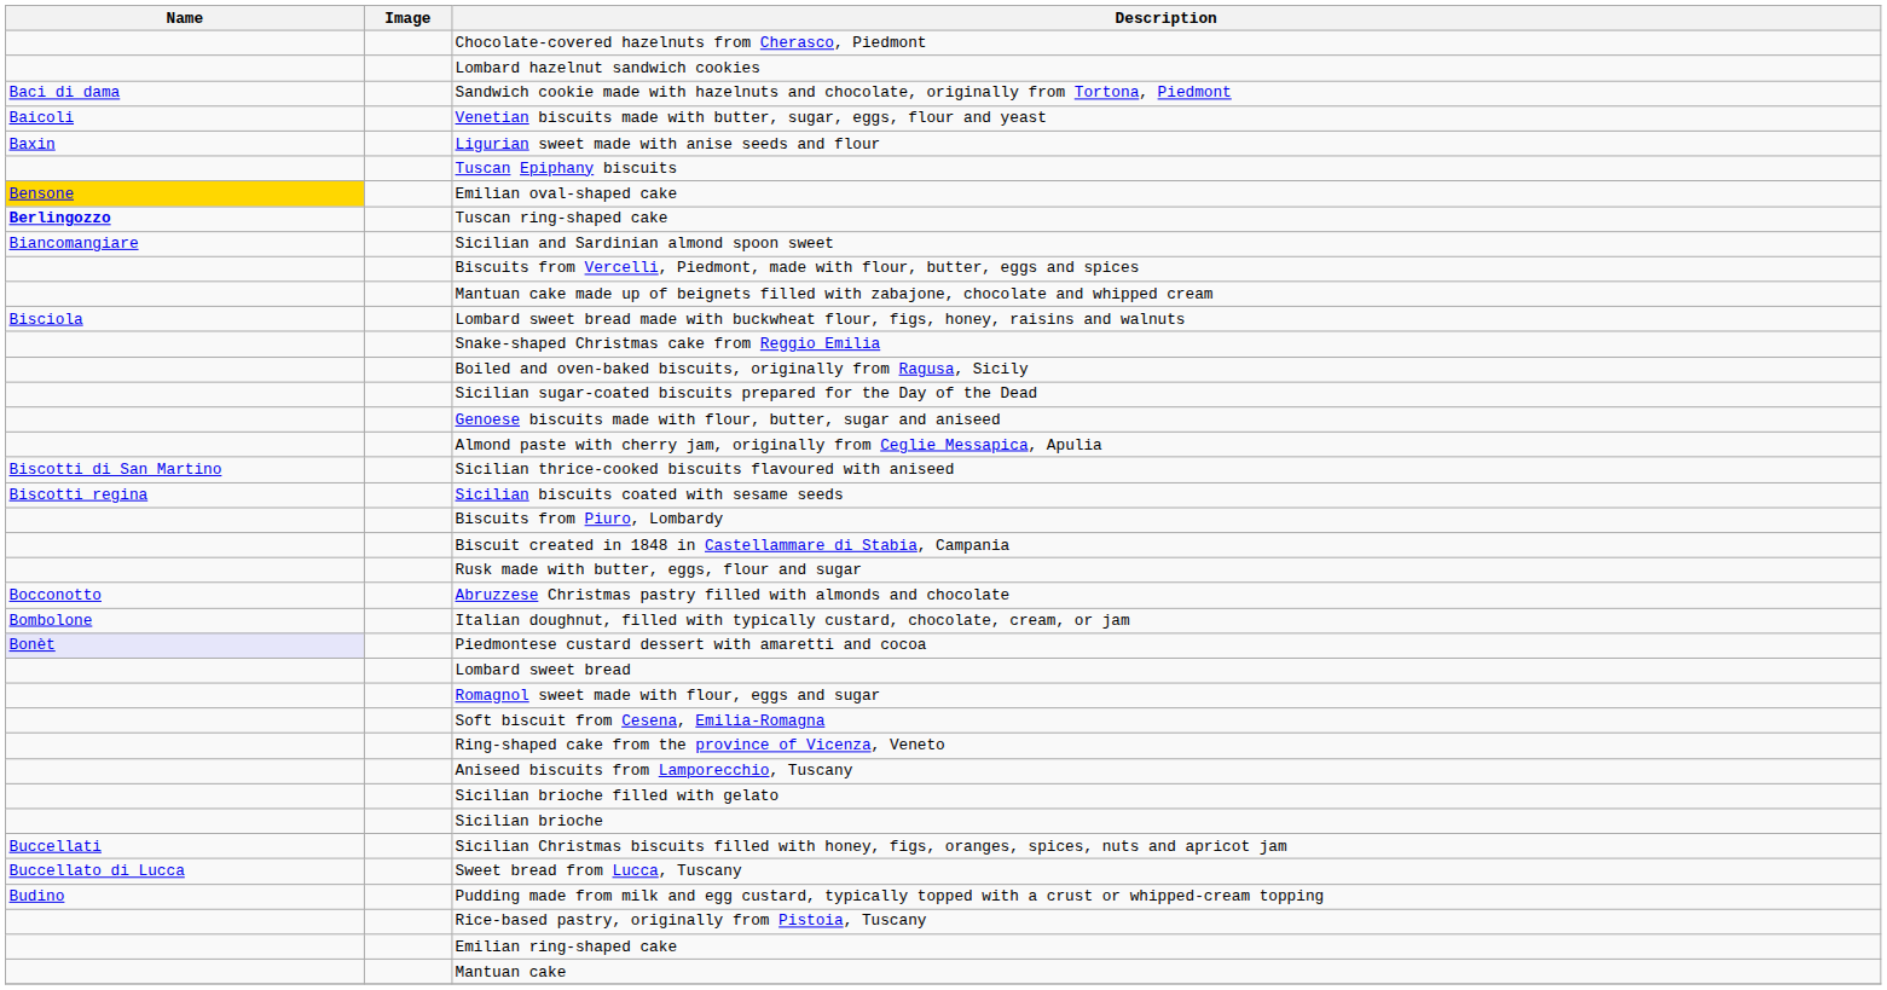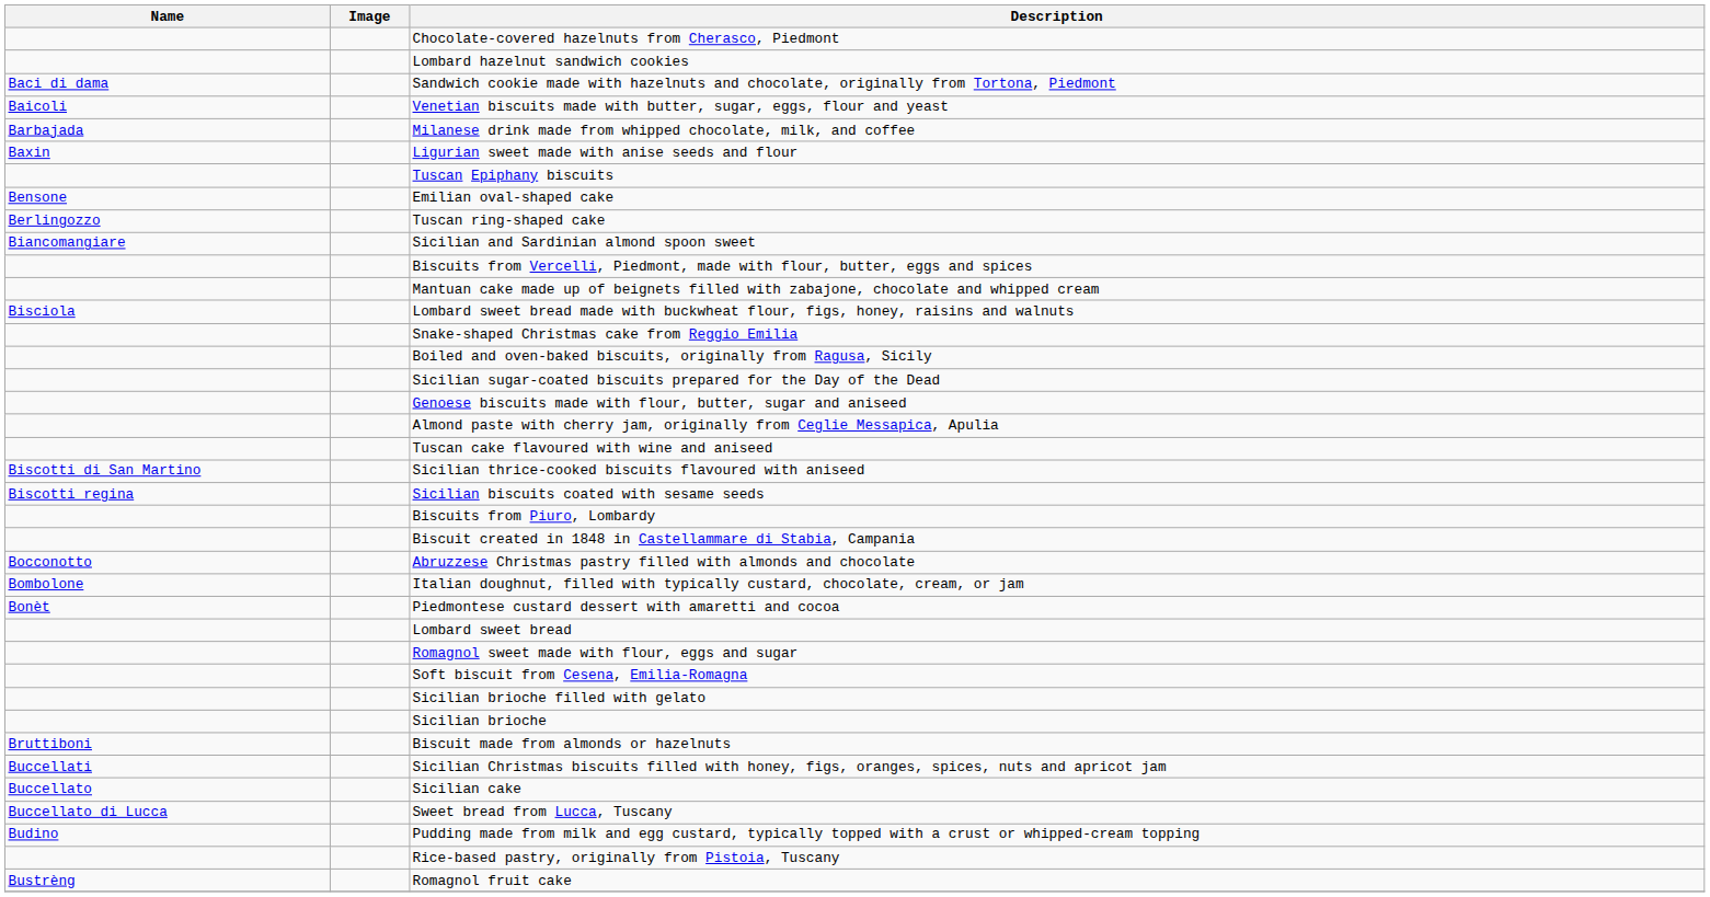+ row: Barbajada | Milanese drink made from whipped chocolate, milk, and coffee
Emilian oval-shaped cake | Name: gold background -> no background
Tuscan ring-shaped cake | Name: bold -> normal
+ row: Tuscan cake flavoured with wine and aniseed
- row: Rusk made with butter, eggs, flour and sugar
Piedmontese custard dessert with amaretti and cocoa | Name: lavender background -> no background
- row: Ring-shaped cake from the province of Vicenza, Veneto
- row: Aniseed biscuits from Lamporecchio, Tuscany
+ row: Bruttiboni | Biscuit made from almonds or hazelnuts
+ row: Buccellato | Sicilian cake
- row: Emilian ring-shaped cake
- row: Mantuan cake
+ row: Bustrèng | Romagnol fruit cake
